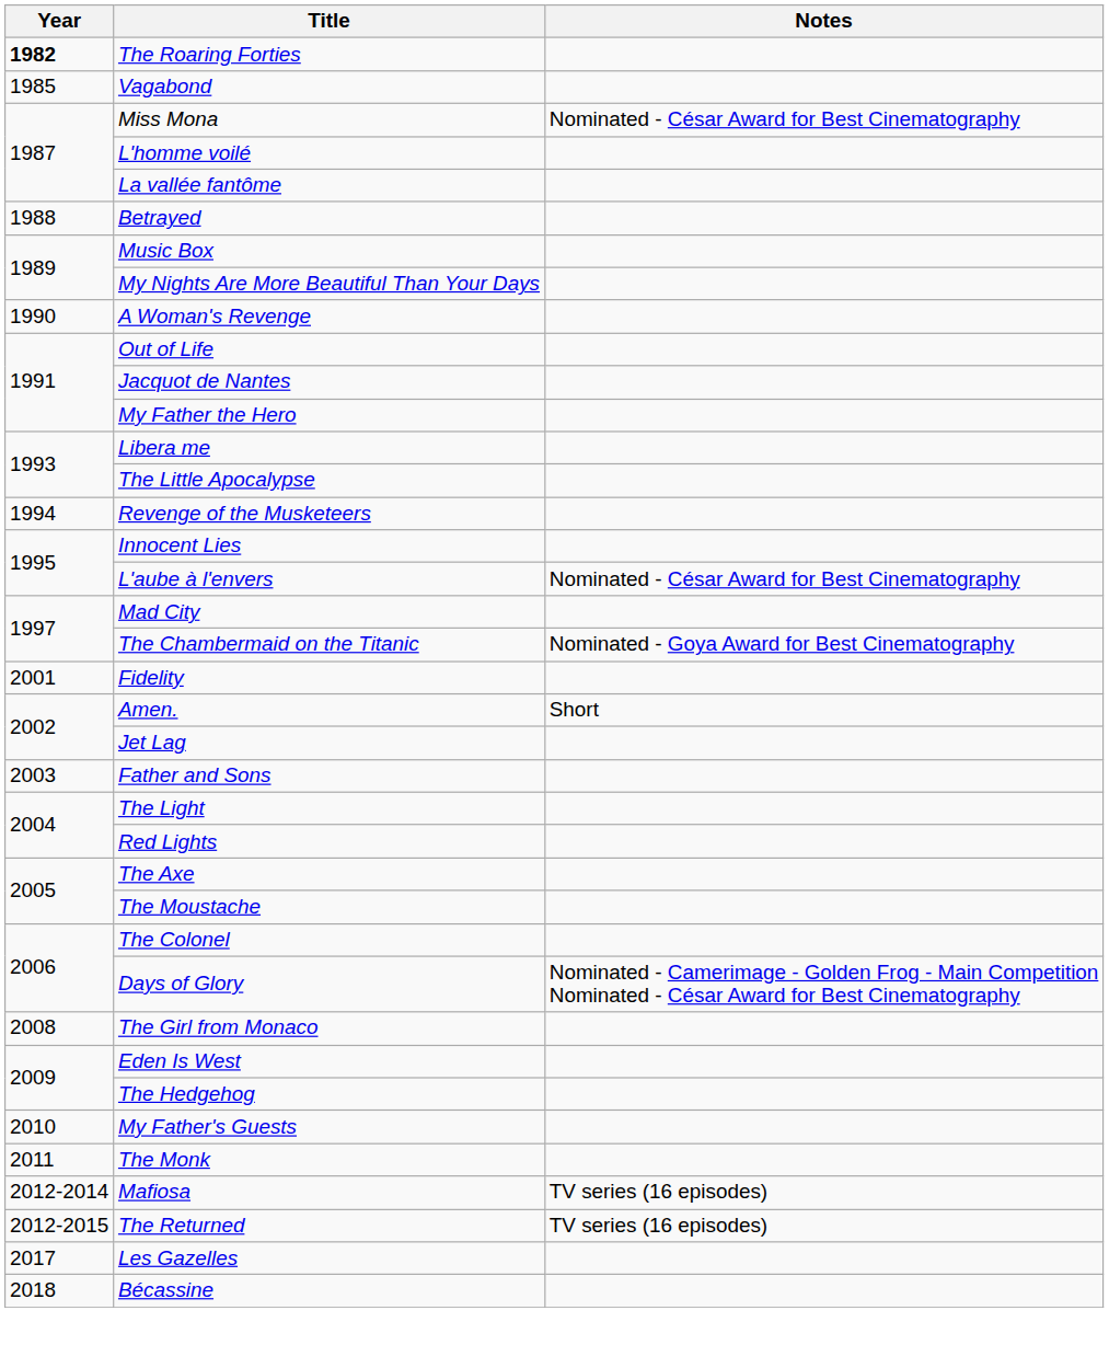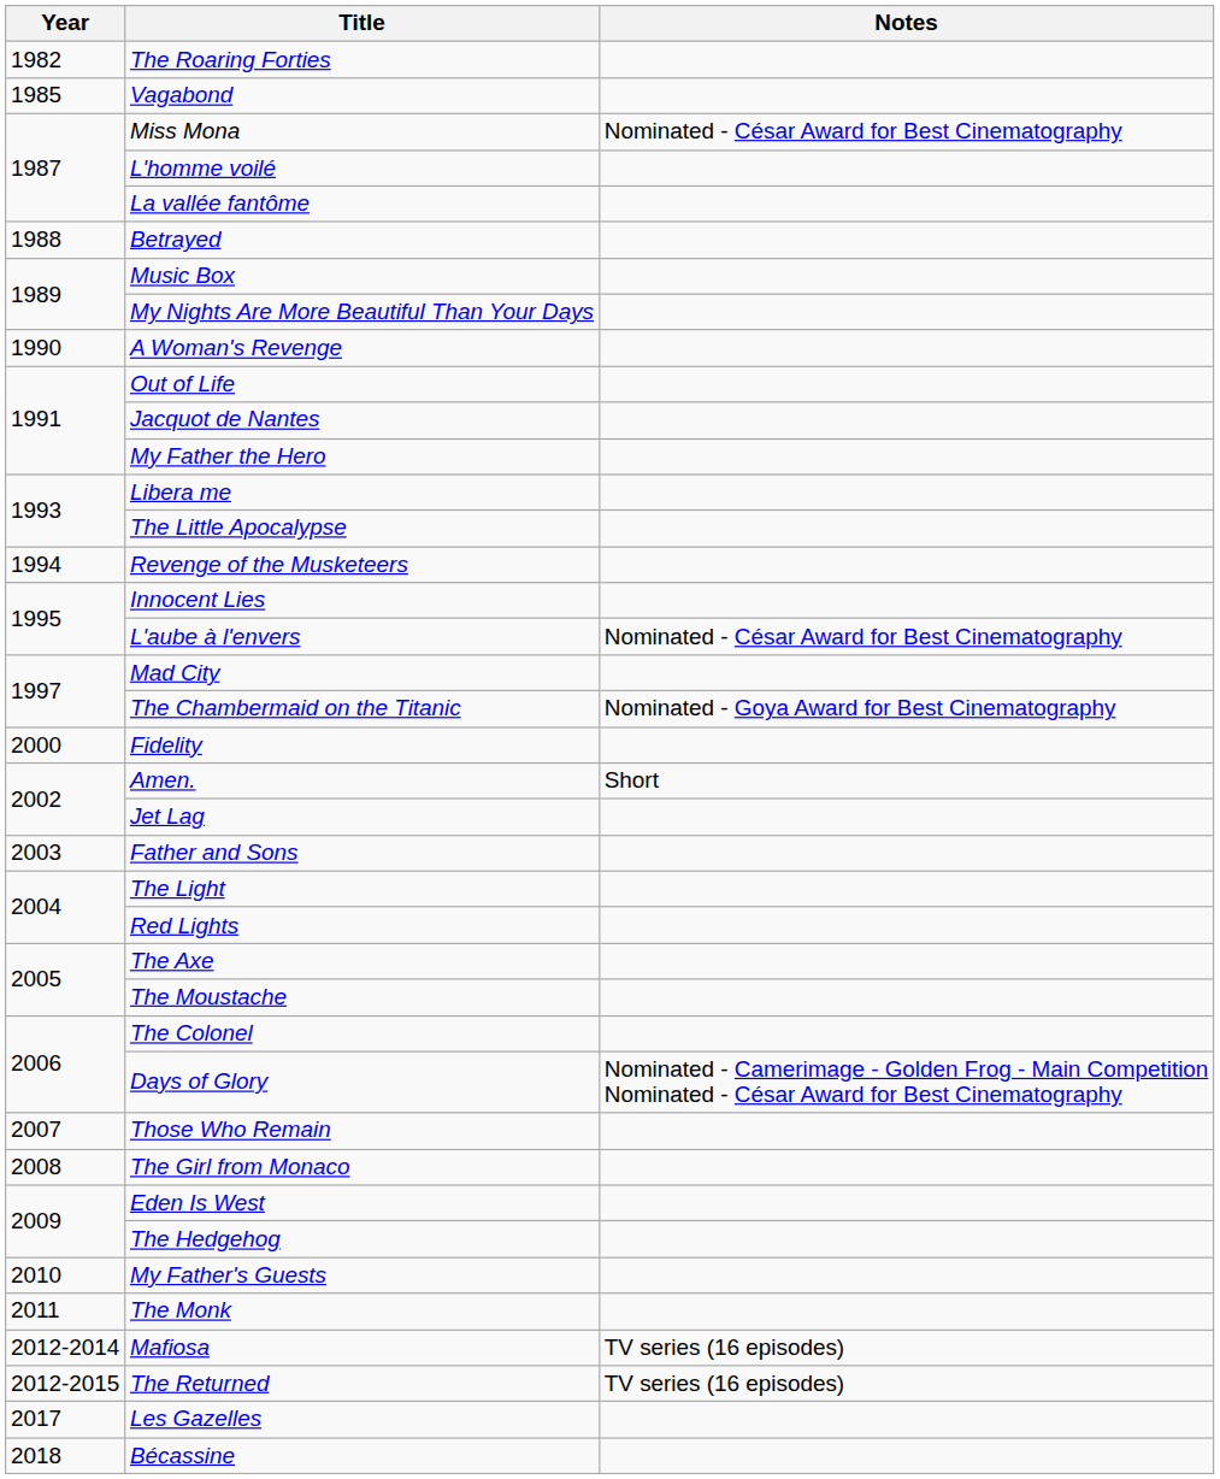The Roaring Forties | Year: bold -> normal
Fidelity | Year: 2001 -> 2000
+ row: 2007 | Those Who Remain
